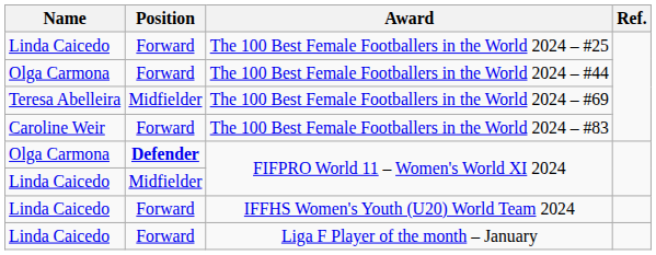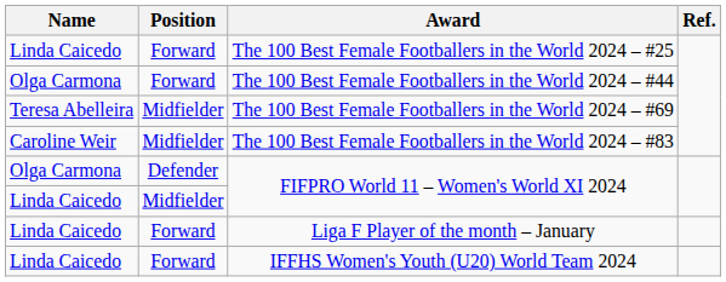The 100 Best Female Footballers in the World 2024 – #83 | Position: Forward -> Midfielder
Olga Carmona / FIFPRO World 11 – Women's World XI 2024 | Position: bold -> normal
rows swapped: IFFHS Women's Youth (U20) World Team 2024 <-> Liga F Player of the month – January
